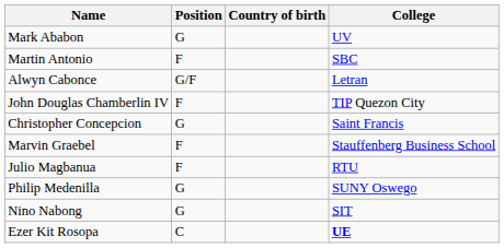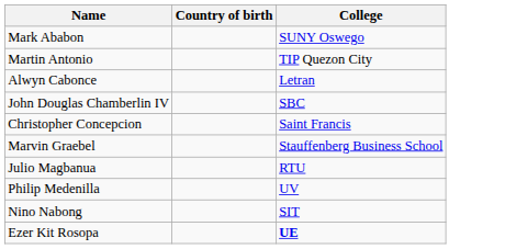- column: Position | G | F | G/F | F | G | F | F | G | G | C
Mark Ababon | College: UV -> SUNY Oswego
Martin Antonio | College: SBC -> TIP Quezon City
John Douglas Chamberlin IV | College: TIP Quezon City -> SBC
Philip Medenilla | College: SUNY Oswego -> UV
